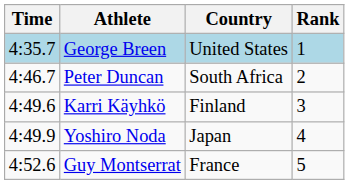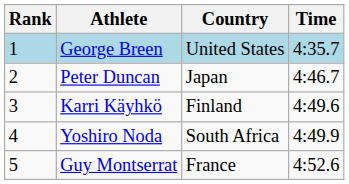columns swapped: Rank <-> Time
Peter Duncan | Country: South Africa -> Japan
Yoshiro Noda | Country: Japan -> South Africa
